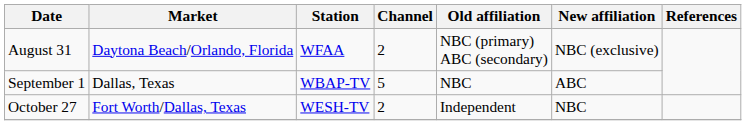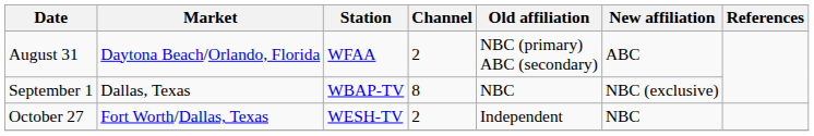August 31 | New affiliation: NBC (exclusive) -> ABC
September 1 | Channel: 5 -> 8
September 1 | New affiliation: ABC -> NBC (exclusive)
